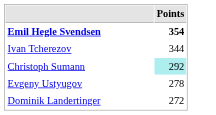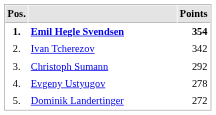+ column: Pos. | 1. | 2. | 3. | 4. | 5.
Ivan Tcherezov | Points: 344 -> 342
Christoph Sumann | Points: paleturquoise background -> no background
